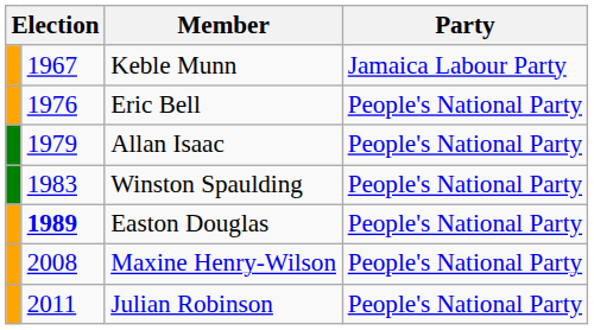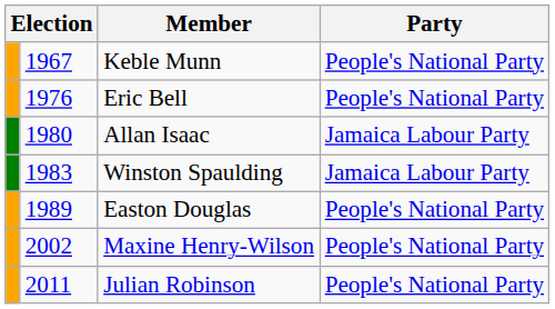Keble Munn | Party: Jamaica Labour Party -> People's National Party
Allan Isaac | column 2: 1979 -> 1980
Allan Isaac | Party: People's National Party -> Jamaica Labour Party
Winston Spaulding | Party: People's National Party -> Jamaica Labour Party
Easton Douglas | column 2: bold -> normal
Maxine Henry-Wilson | column 2: 2008 -> 2002
